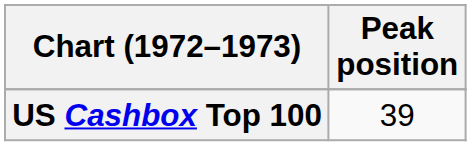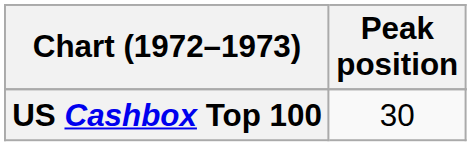US Cashbox Top 100 | Peak position: 39 -> 30
